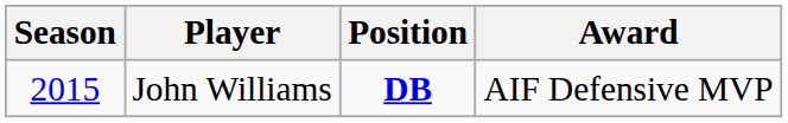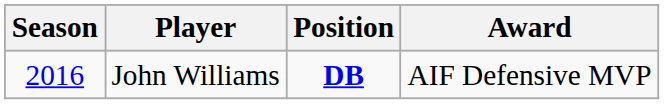John Williams | Season: 2015 -> 2016
